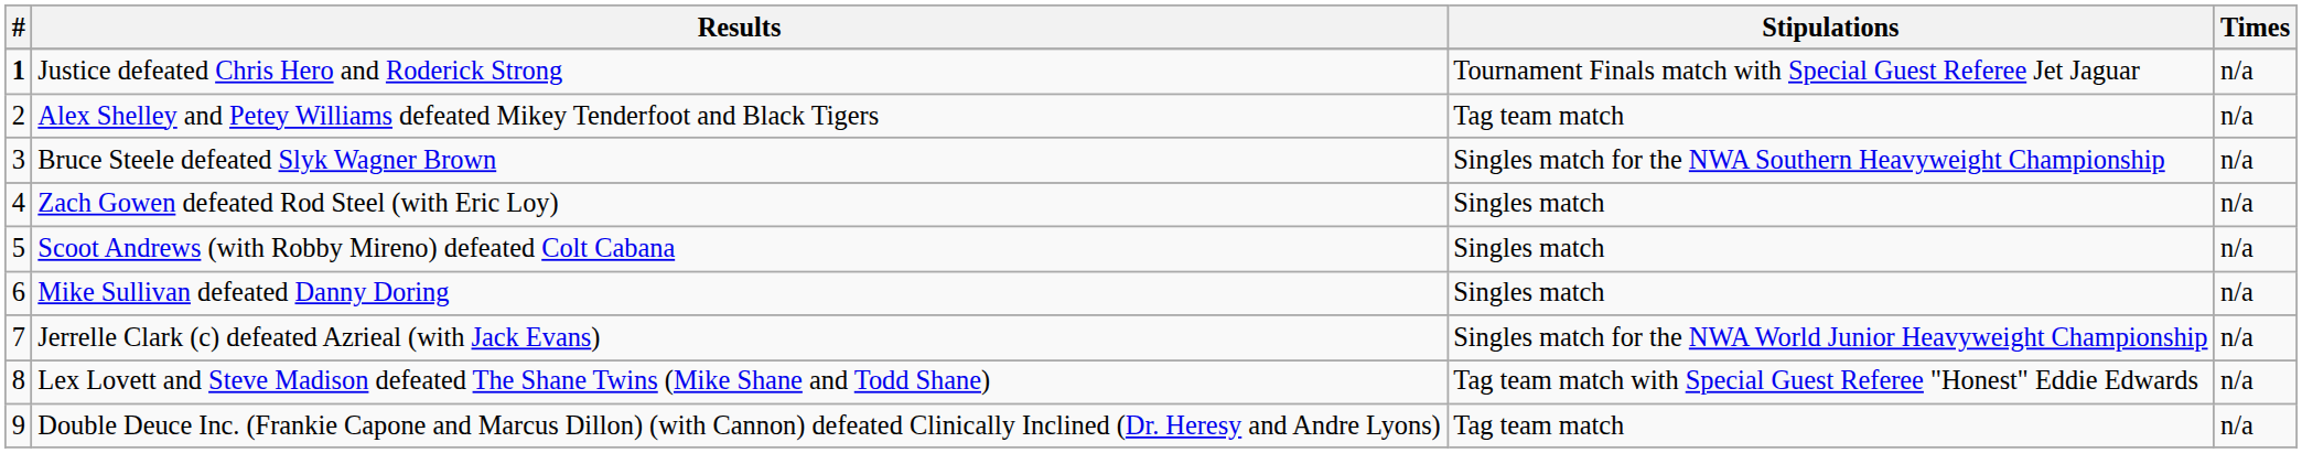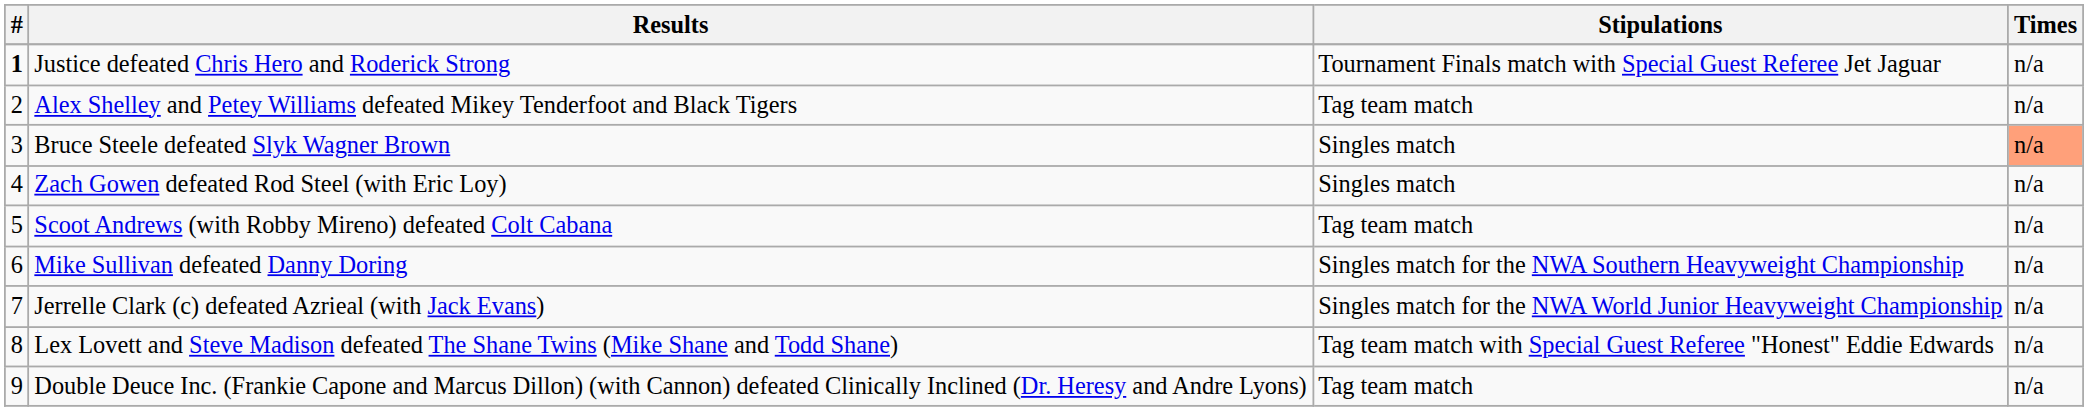Bruce Steele defeated Slyk Wagner Brown | Stipulations: Singles match for the NWA Southern Heavyweight Championship -> Singles match
Bruce Steele defeated Slyk Wagner Brown | Times: no background -> lightsalmon background
Scoot Andrews (with Robby Mireno) defeated Colt Cabana | Stipulations: Singles match -> Tag team match
Mike Sullivan defeated Danny Doring | Stipulations: Singles match -> Singles match for the NWA Southern Heavyweight Championship
